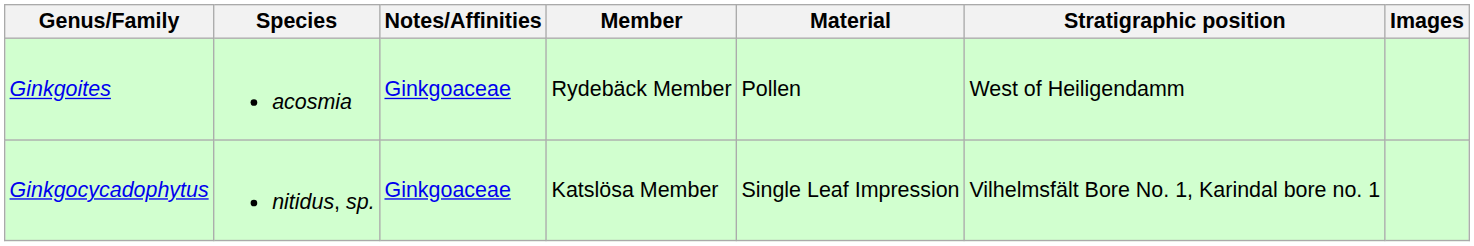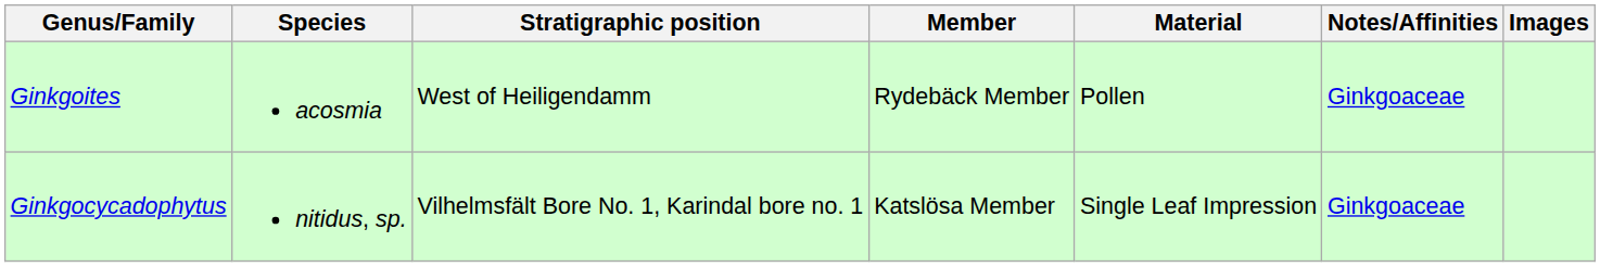columns swapped: Stratigraphic position <-> Notes/Affinities
